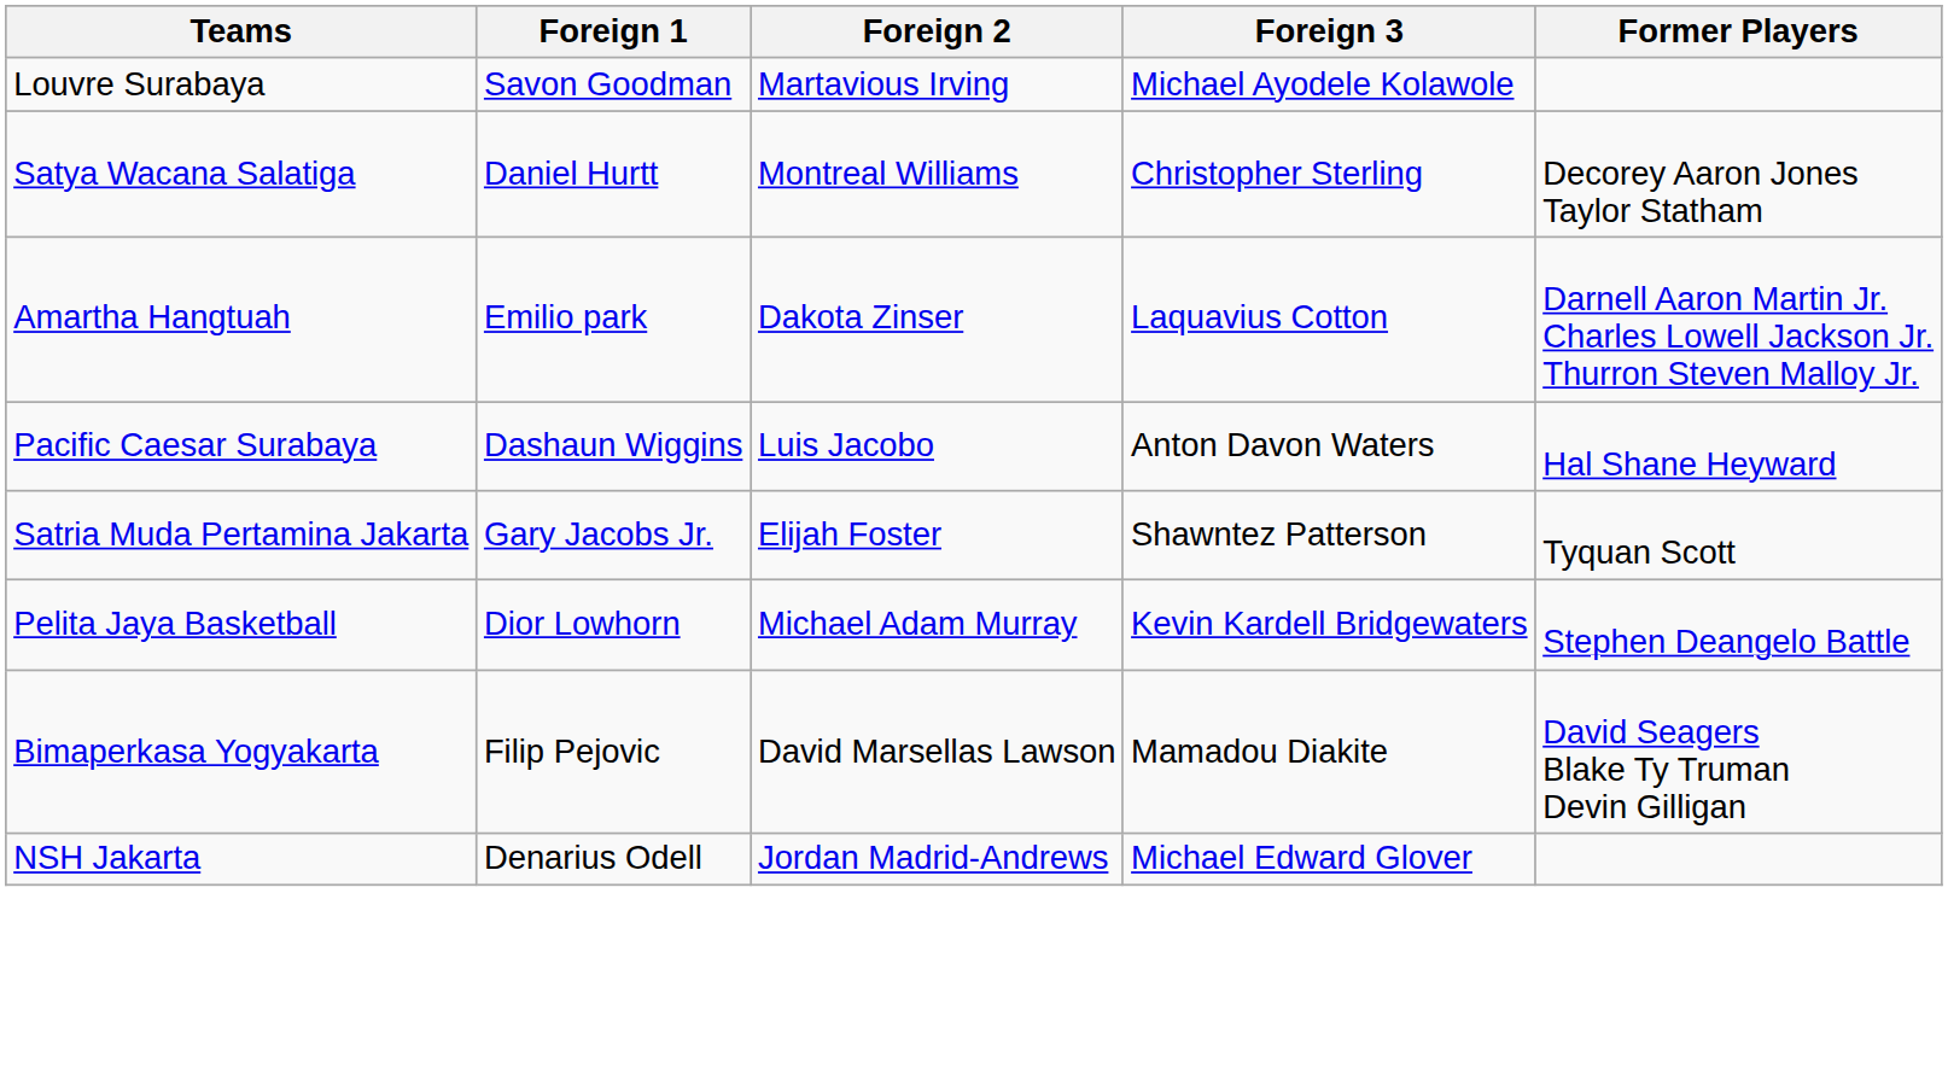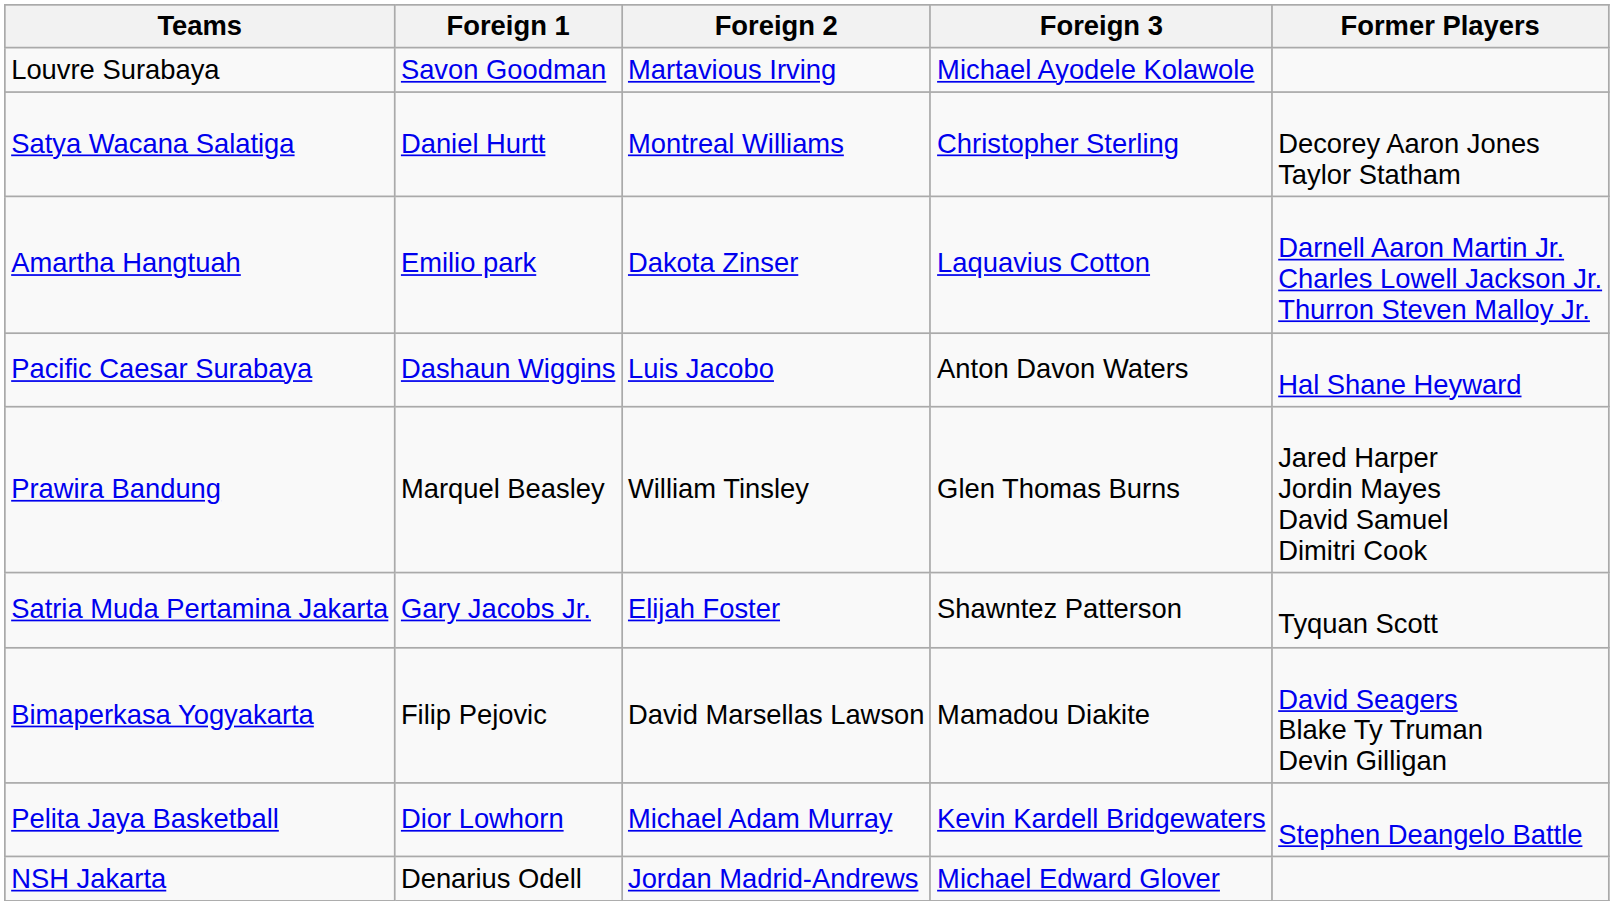+ row: Prawira Bandung | Marquel Beasley | William Tinsley | Glen Thomas Burns | Jared Harper Jordin Mayes David Samuel Dimitri Cook
rows swapped: Bimaperkasa Yogyakarta <-> Pelita Jaya Basketball
